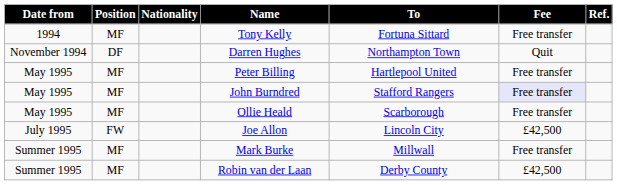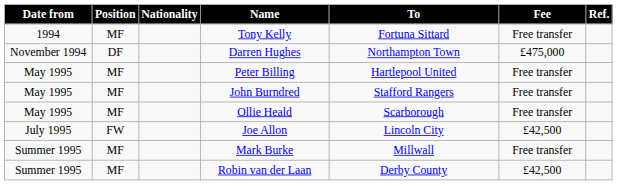Darren Hughes | Fee: Quit -> £475,000
John Burndred | Fee: lavender background -> no background
